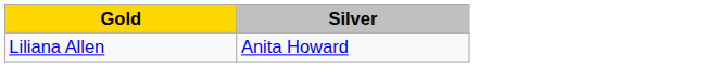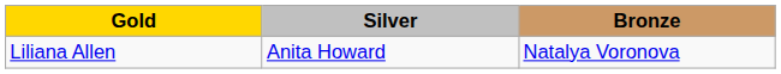+ column: Bronze | Natalya Voronova
